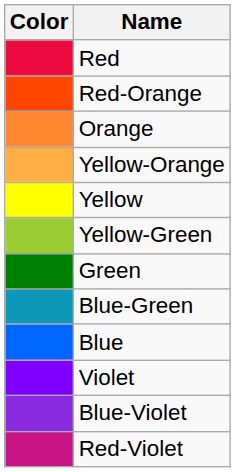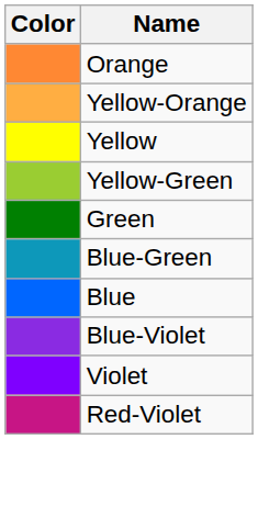- row: Red
- row: Red-Orange
rows swapped: Blue-Violet <-> Violet
